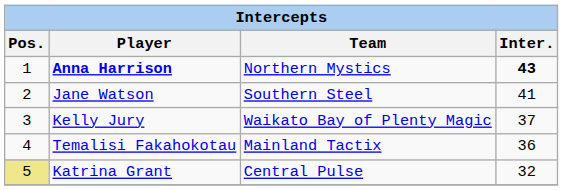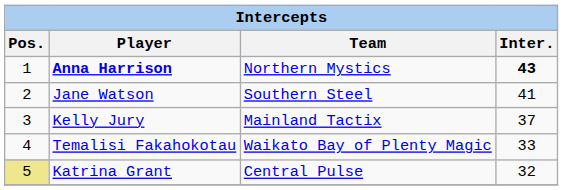Kelly Jury | Team: Waikato Bay of Plenty Magic -> Mainland Tactix
Temalisi Fakahokotau | Team: Mainland Tactix -> Waikato Bay of Plenty Magic
Temalisi Fakahokotau | Inter.: 36 -> 33
